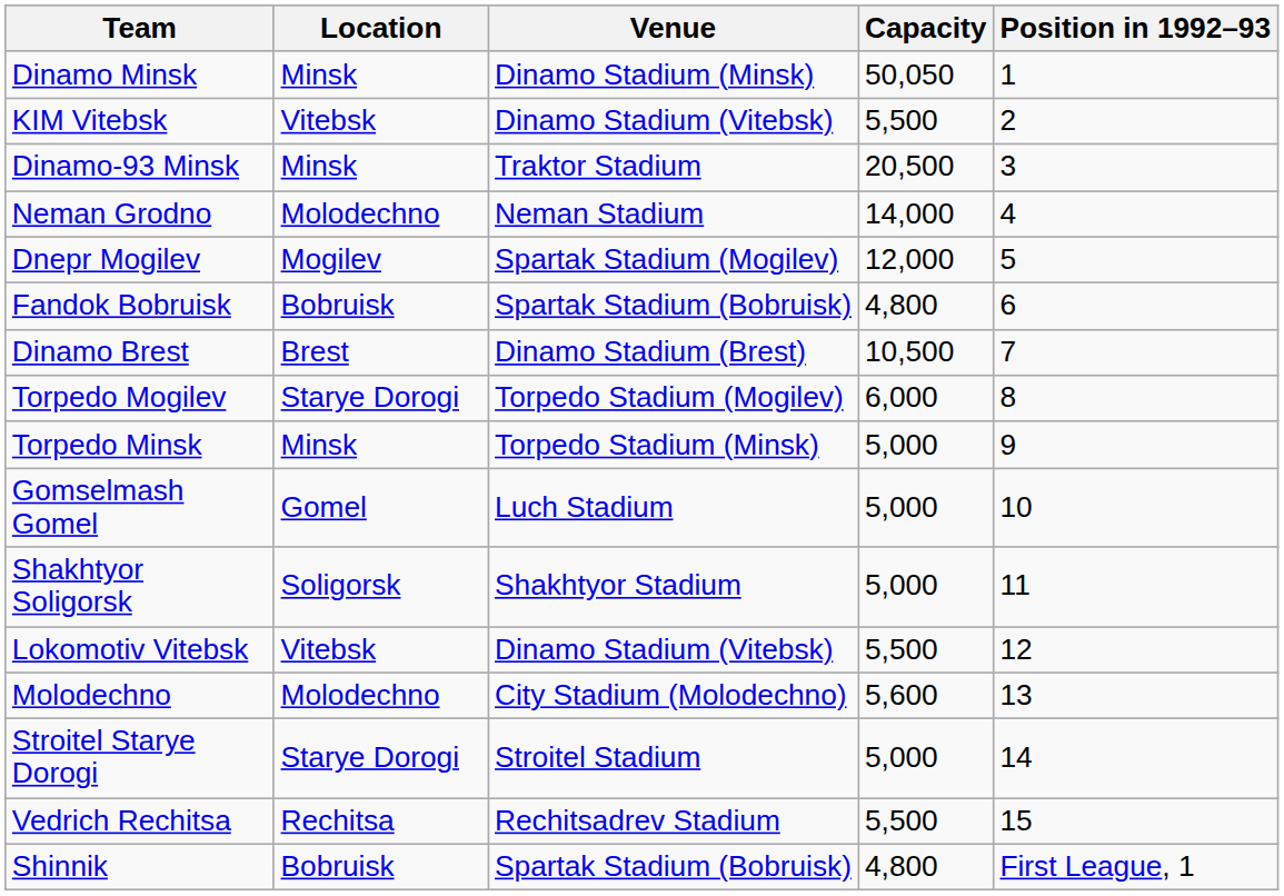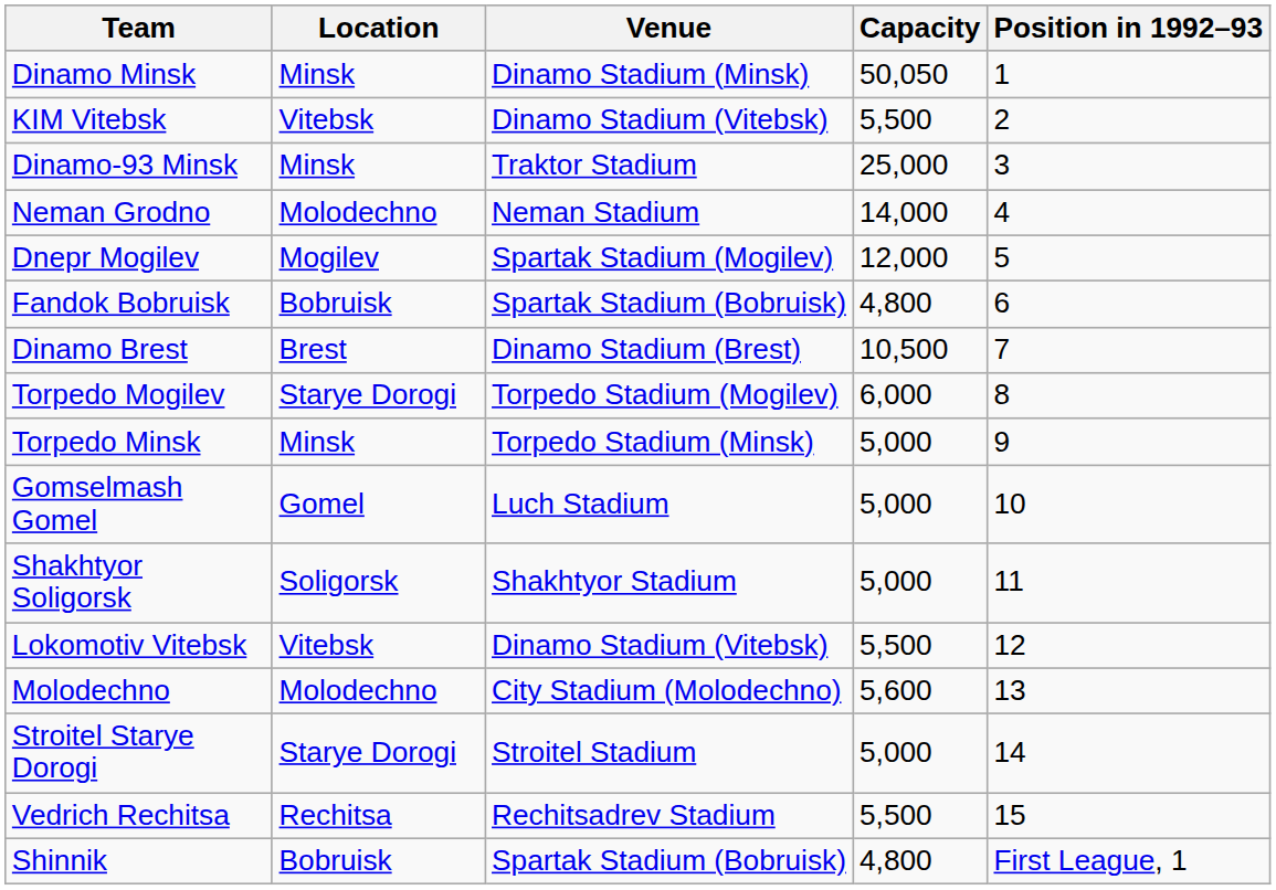Dinamo-93 Minsk | Capacity: 20,500 -> 25,000
